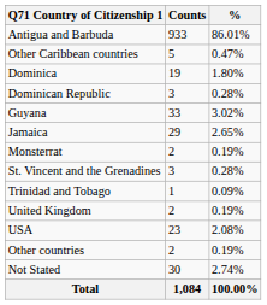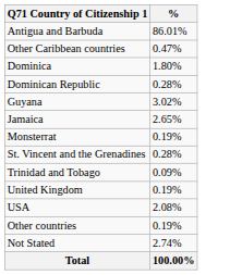- column: Counts | 933 | 5 | 19 | 3 | 33 | 29 | 2 | 3 | 1 | 2 | 23 | 2 | 30 | 1,084
